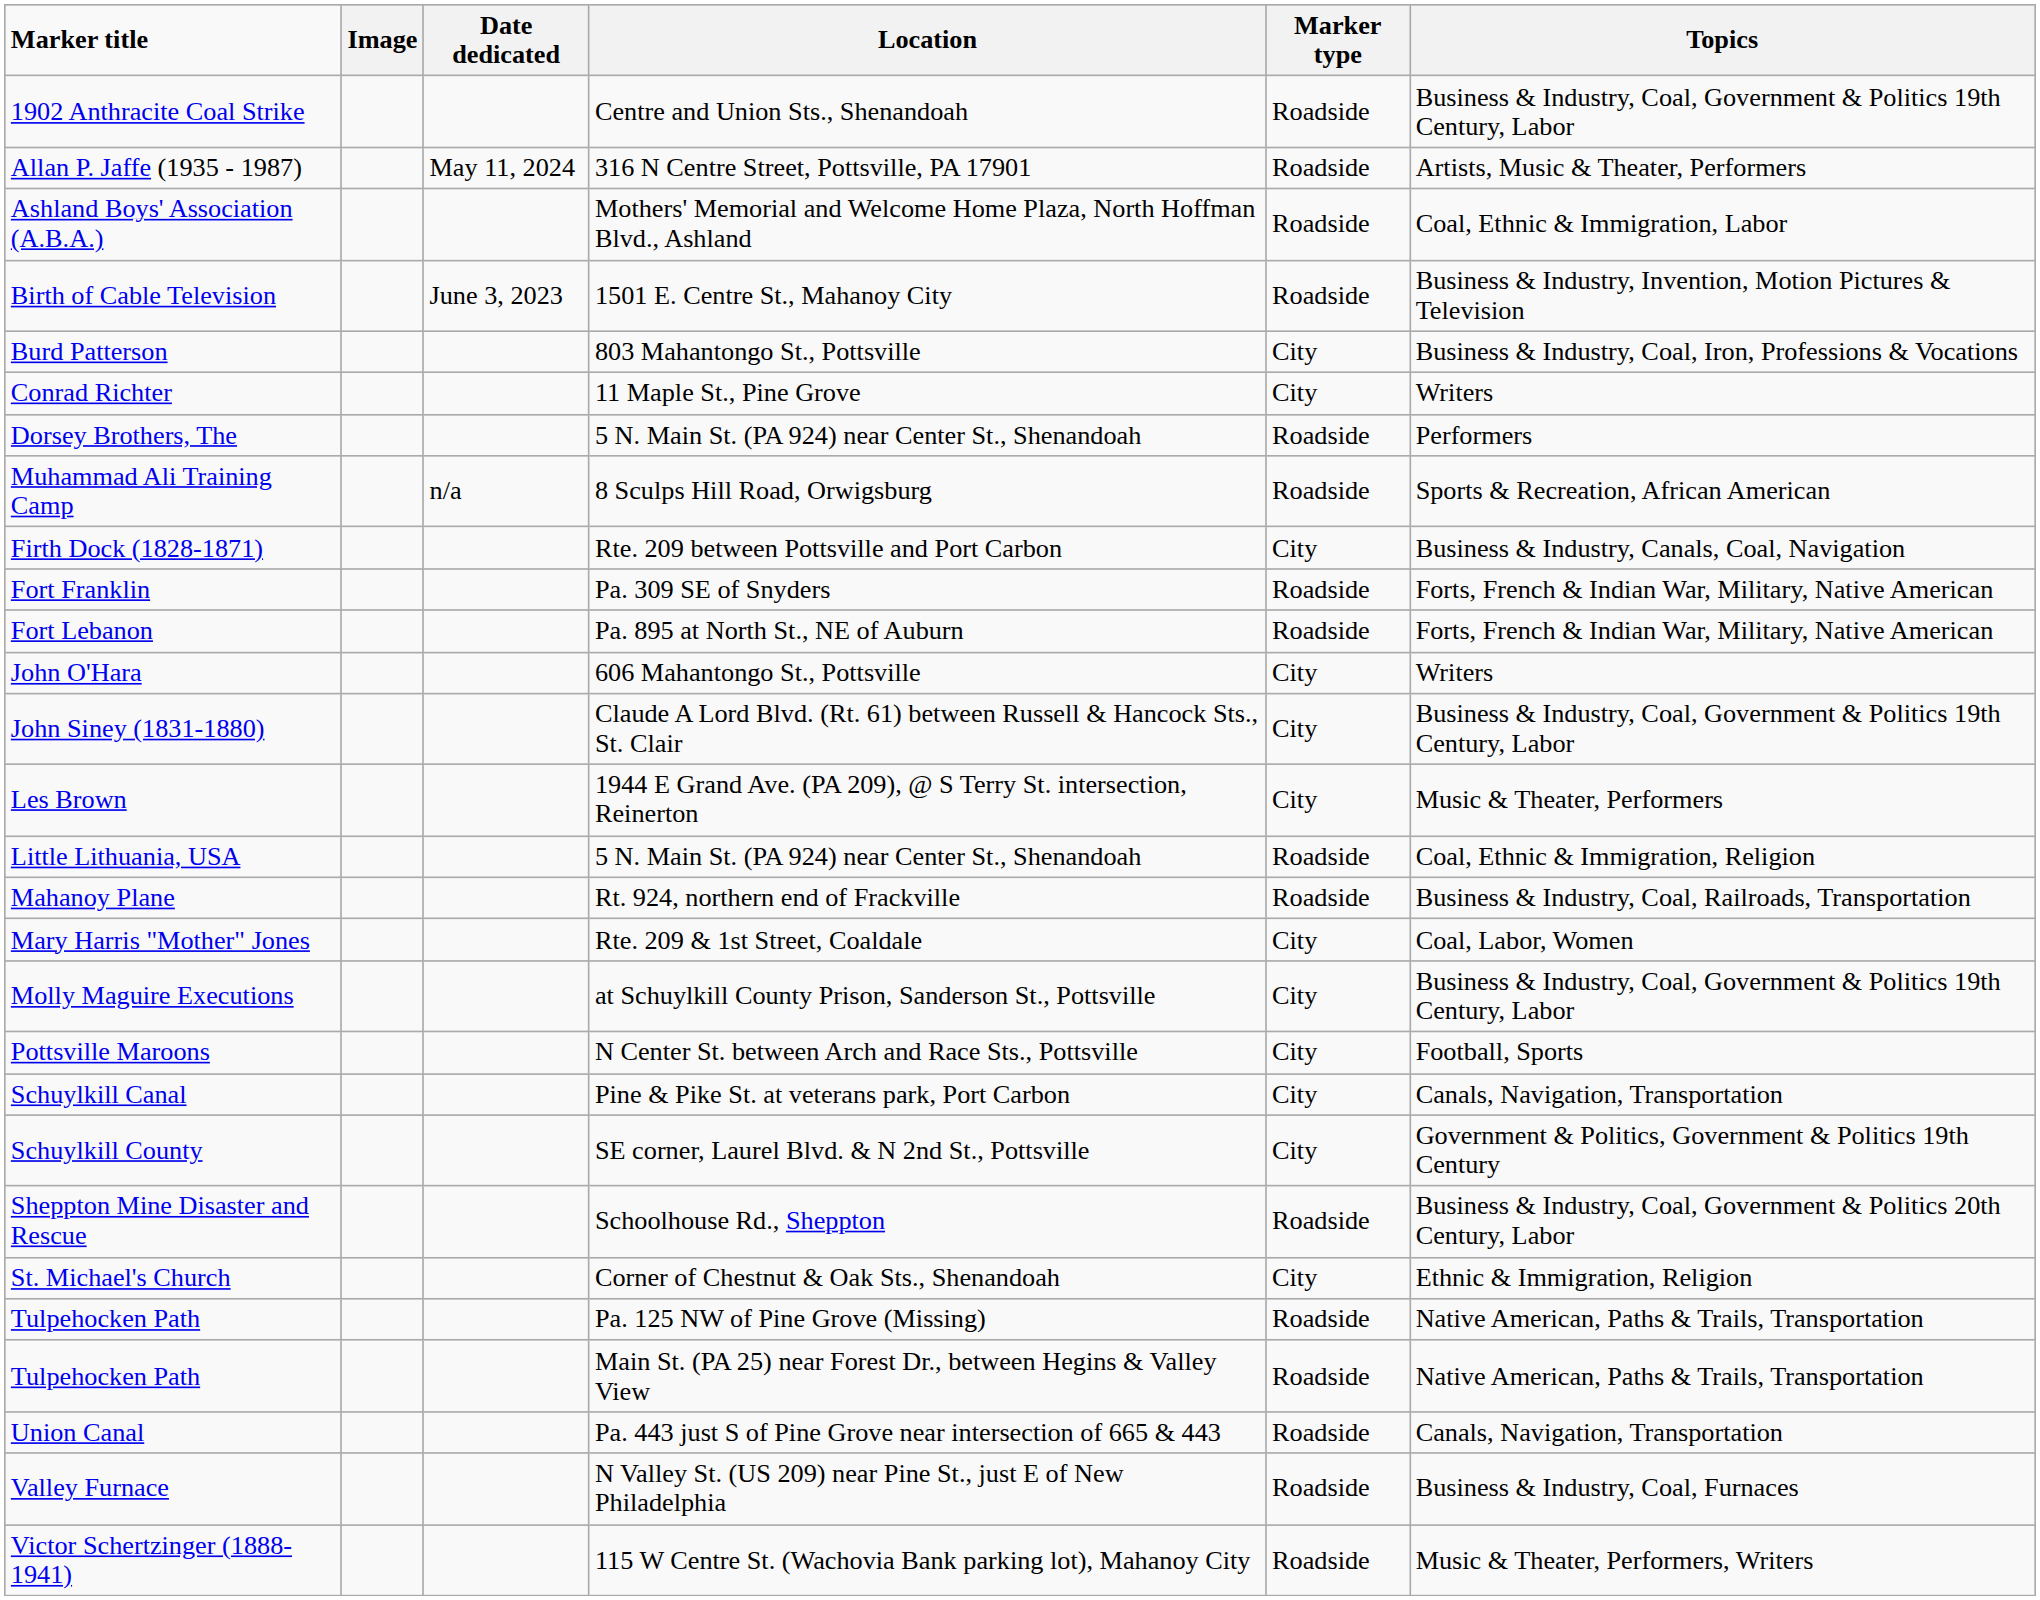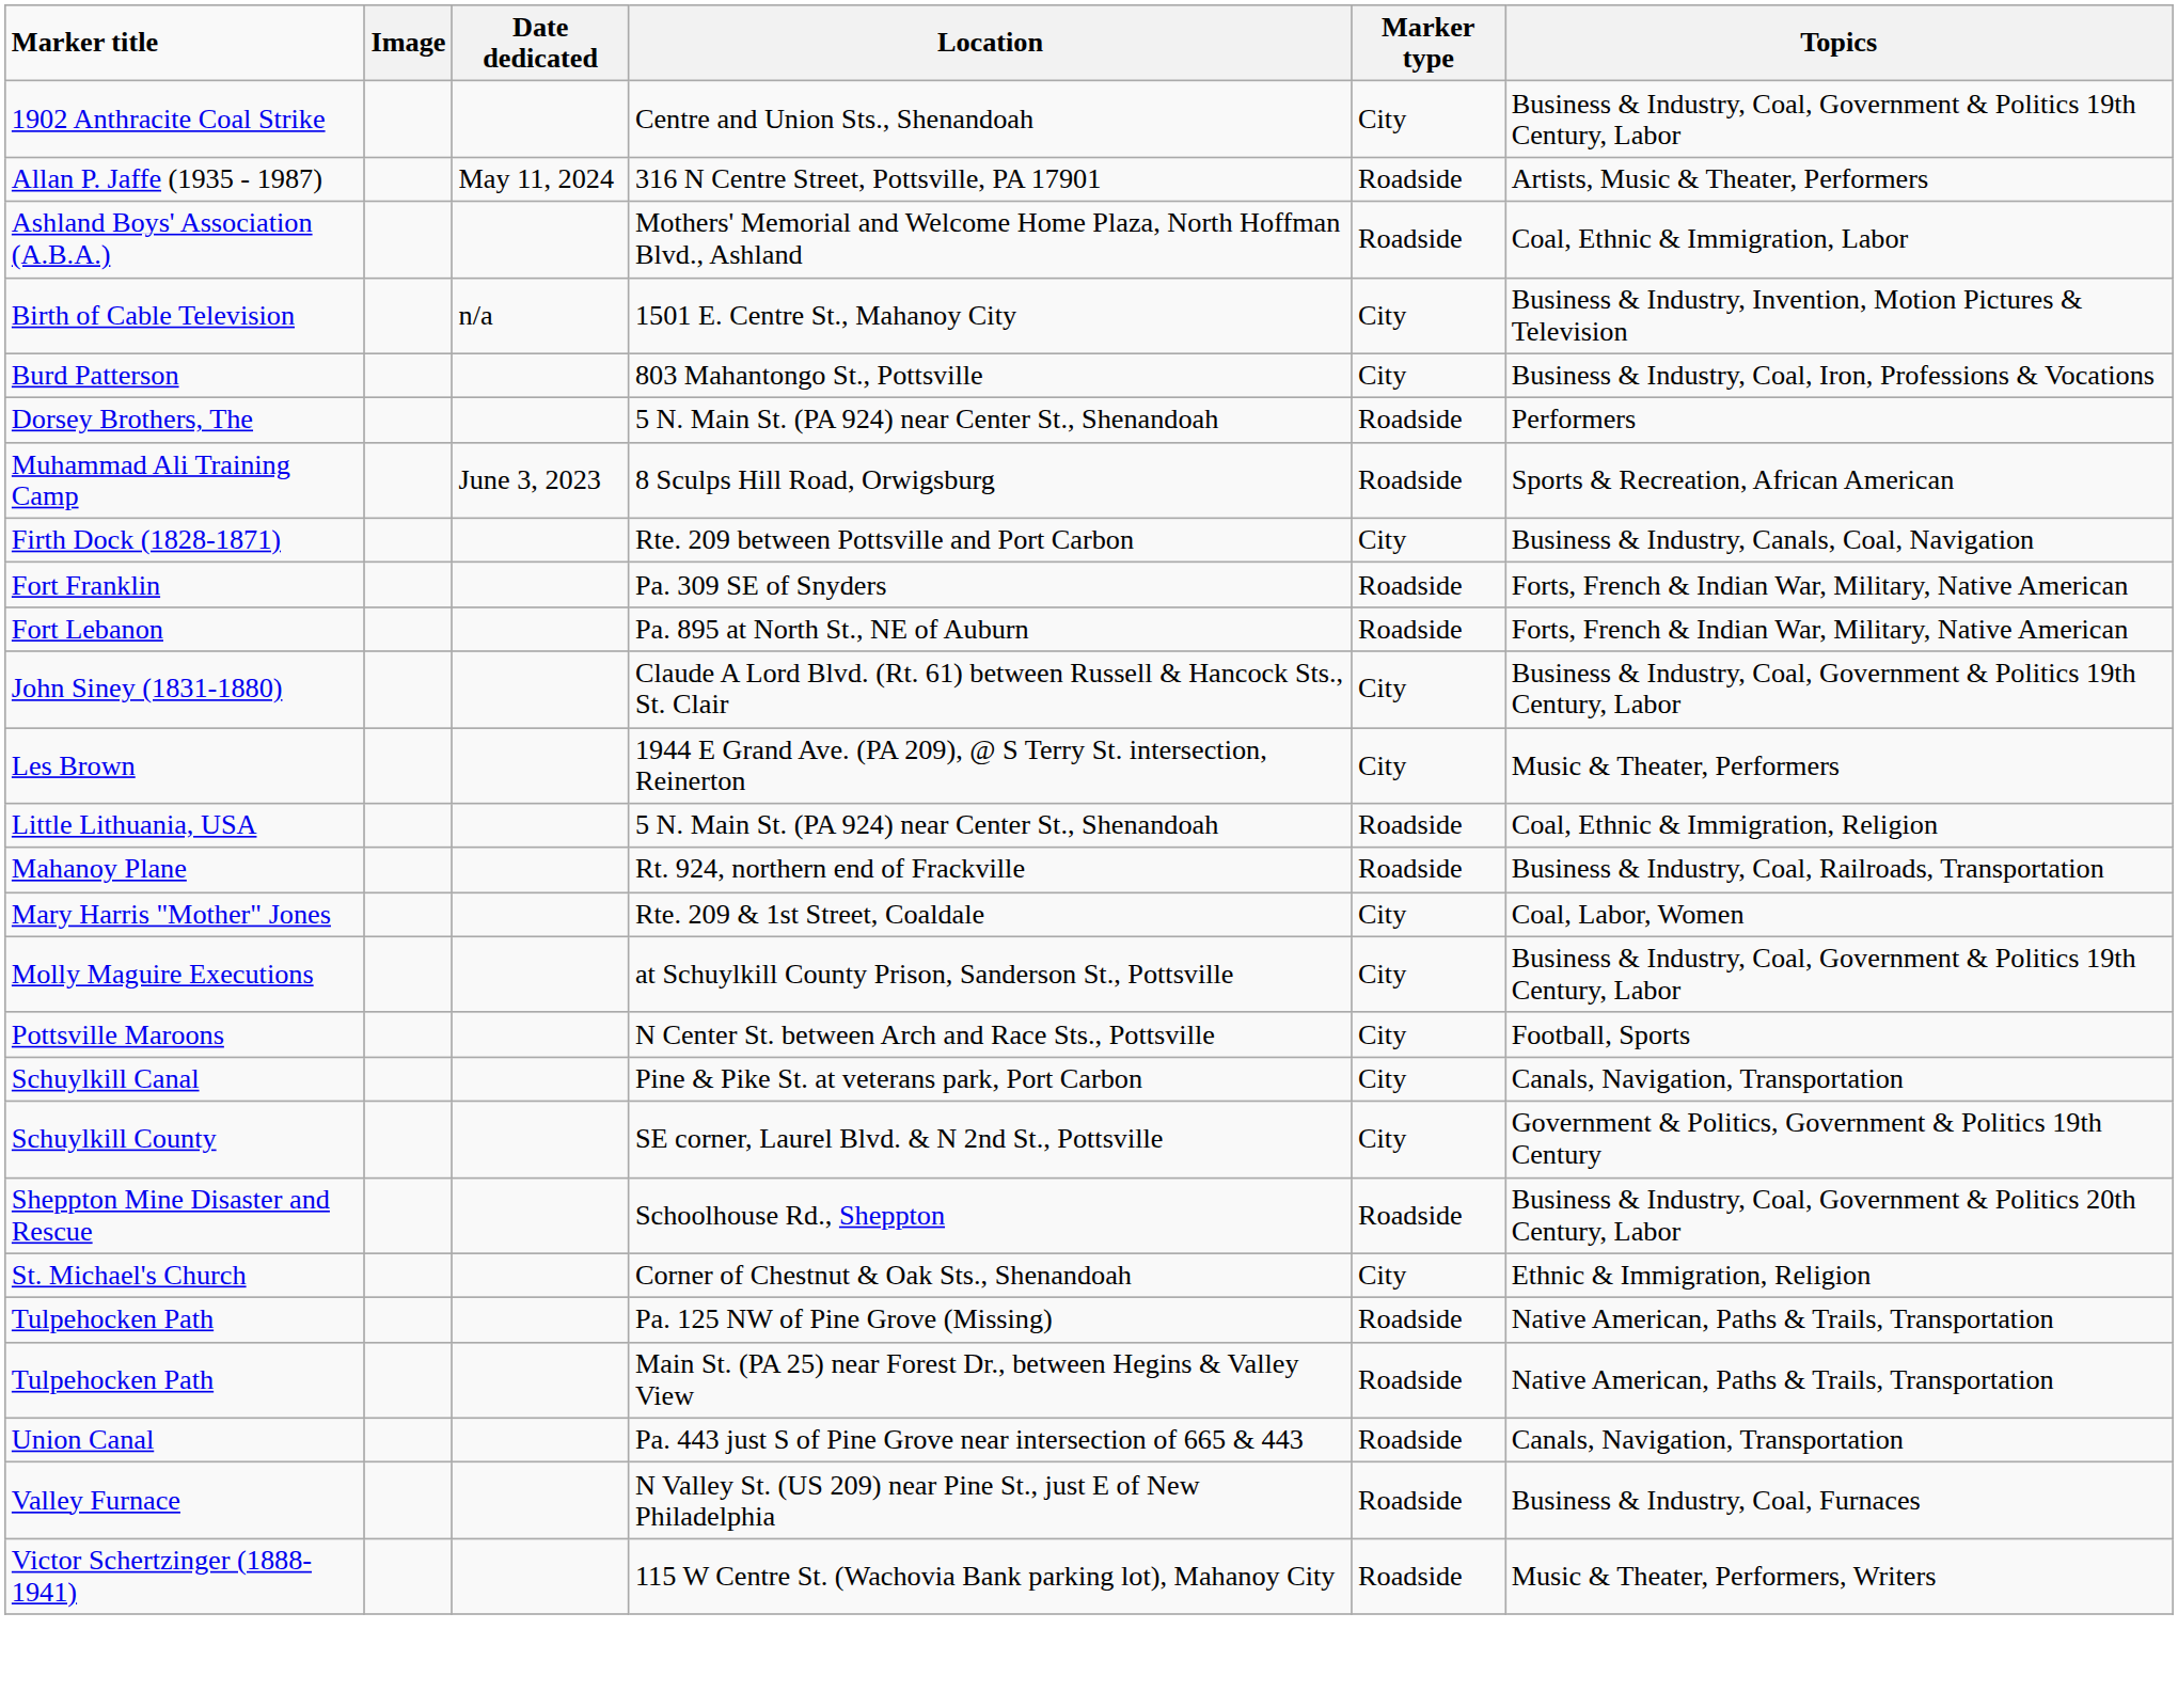1902 Anthracite Coal Strike | Marker type: Roadside -> City
Birth of Cable Television | Date dedicated: June 3, 2023 -> n/a
Birth of Cable Television | Marker type: Roadside -> City
- row: Conrad Richter | 11 Maple St., Pine Grove | City | Writers
Muhammad Ali Training Camp | Date dedicated: n/a -> June 3, 2023
- row: John O'Hara | 606 Mahantongo St., Pottsville | City | Writers
